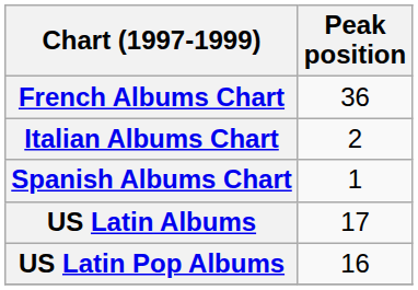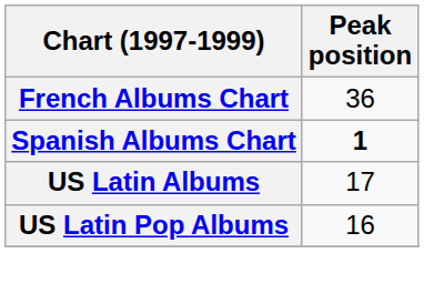- row: Italian Albums Chart | 2
Spanish Albums Chart | Peak position: normal -> bold
